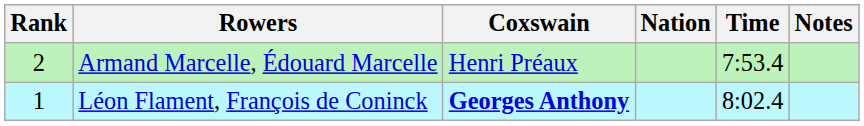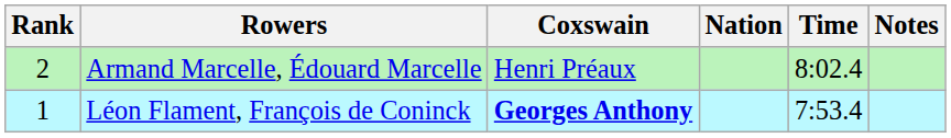Armand Marcelle, Édouard Marcelle | Time: 7:53.4 -> 8:02.4
Léon Flament, François de Coninck | Time: 8:02.4 -> 7:53.4
